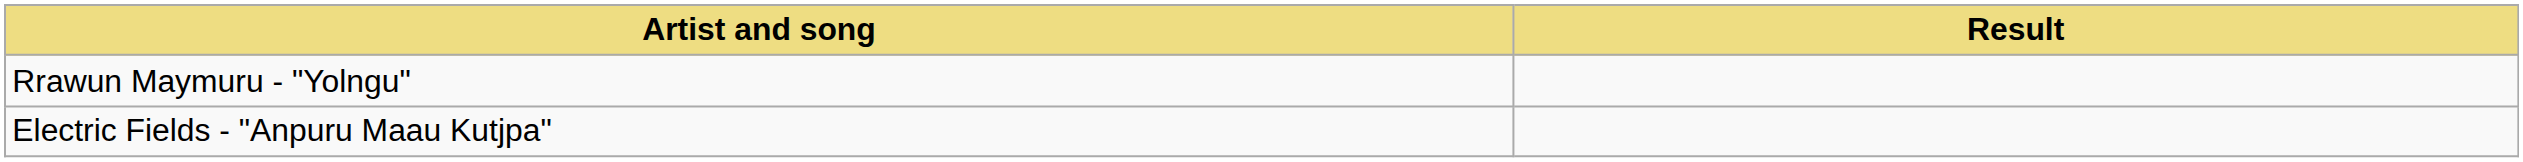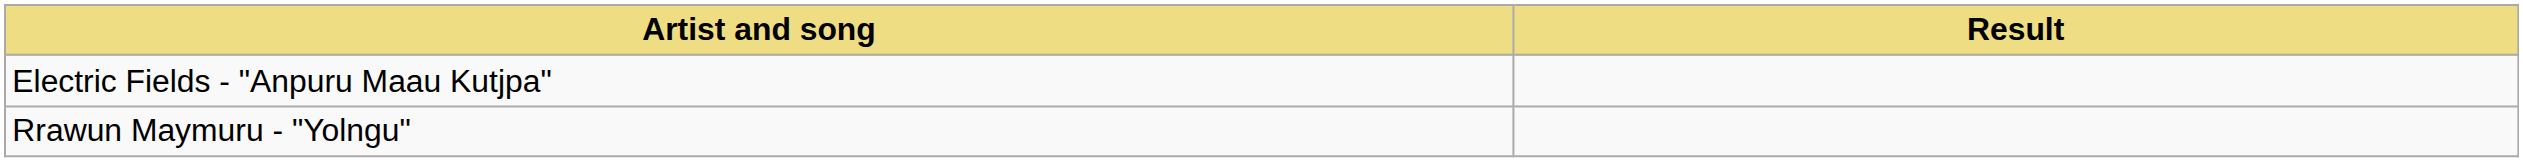rows swapped: Electric Fields - "Anpuru Maau Kutjpa" <-> Rrawun Maymuru - "Yolngu"
